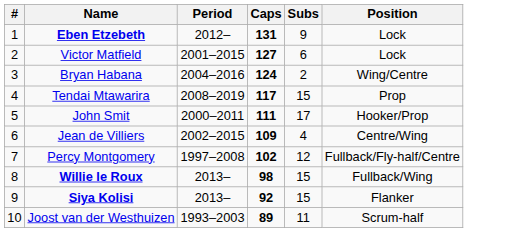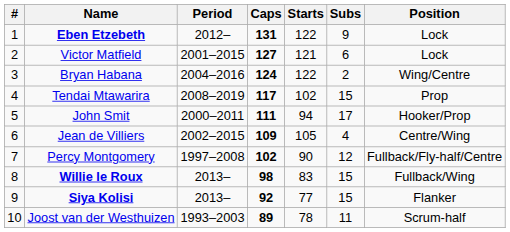+ column: Starts | 122 | 121 | 122 | 102 | 94 | 105 | 90 | 83 | 77 | 78
